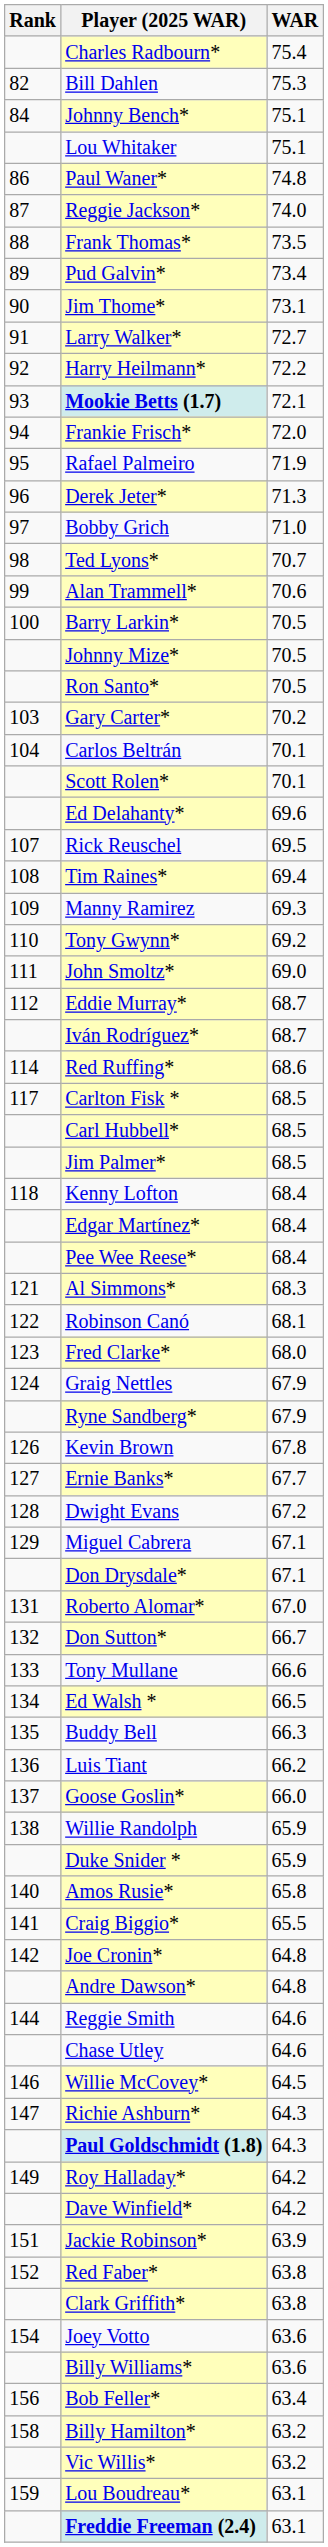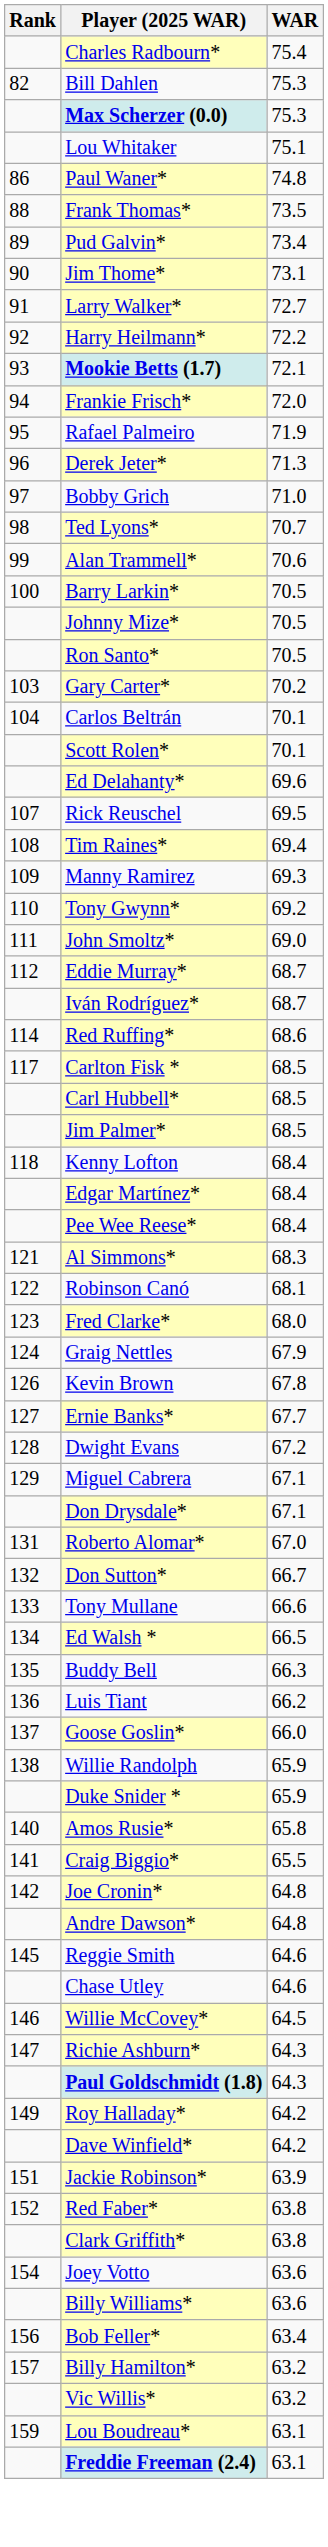+ row: Max Scherzer (0.0) | 75.3
- row: 84 | Johnny Bench* | 75.1
- row: 87 | Reggie Jackson* | 74.0
- row: Ryne Sandberg* | 67.9
Reggie Smith | Rank: 144 -> 145
Billy Hamilton* | Rank: 158 -> 157
